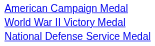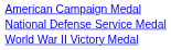rows swapped: World War II Victory Medal <-> National Defense Service Medal
